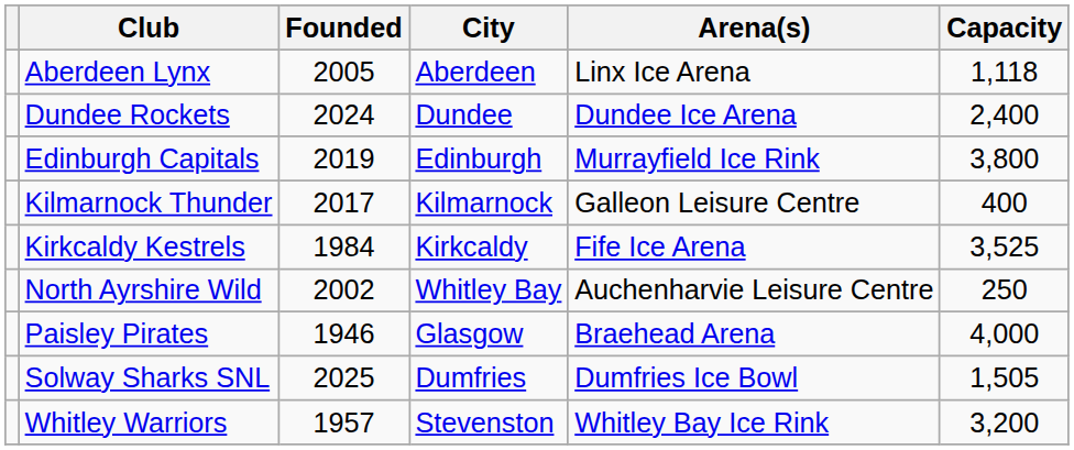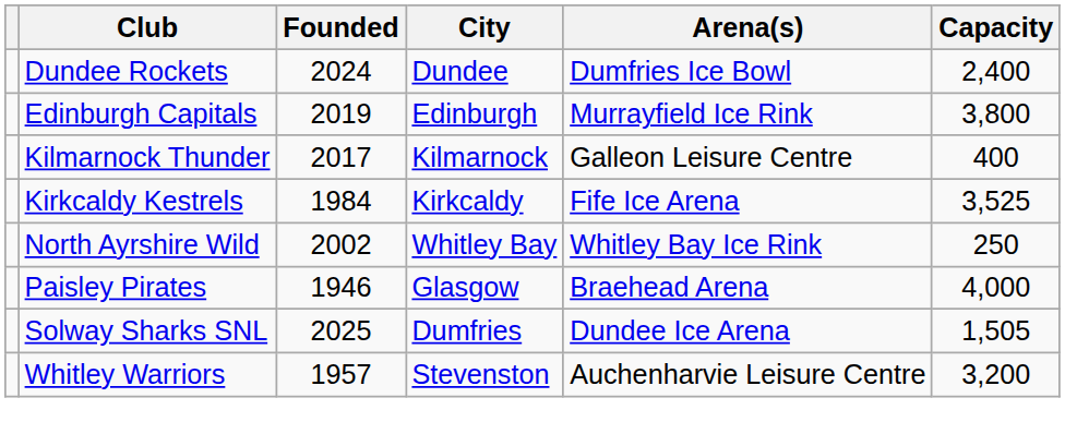- row: Aberdeen Lynx | 2005 | Aberdeen | Linx Ice Arena | 1,118
Dundee Rockets | Arena(s): Dundee Ice Arena -> Dumfries Ice Bowl
North Ayrshire Wild | Arena(s): Auchenharvie Leisure Centre -> Whitley Bay Ice Rink
Solway Sharks SNL | Arena(s): Dumfries Ice Bowl -> Dundee Ice Arena
Whitley Warriors | Arena(s): Whitley Bay Ice Rink -> Auchenharvie Leisure Centre
